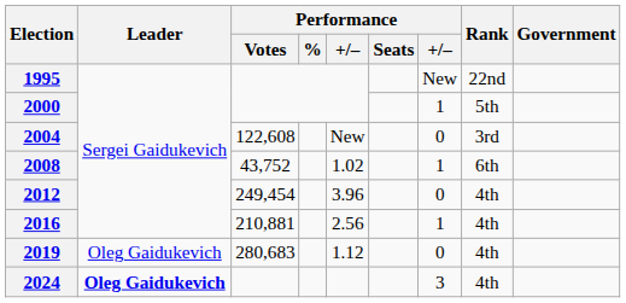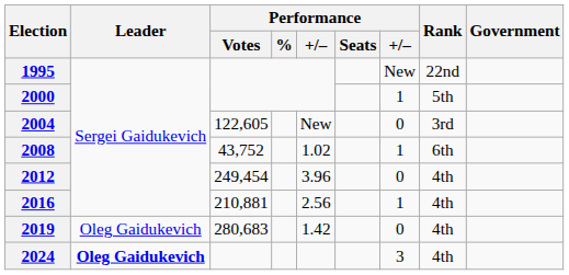2004 | Performance / Votes: 122,608 -> 122,605
2019 | column 5: 1.12 -> 1.42
